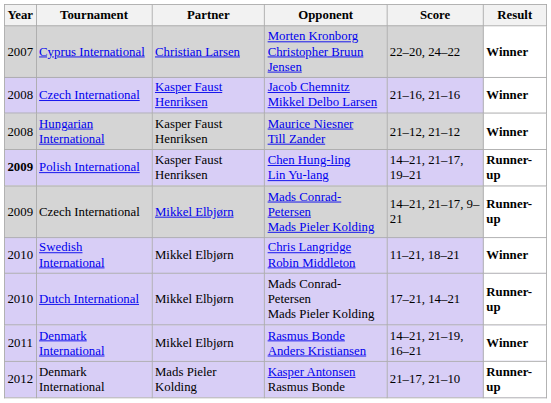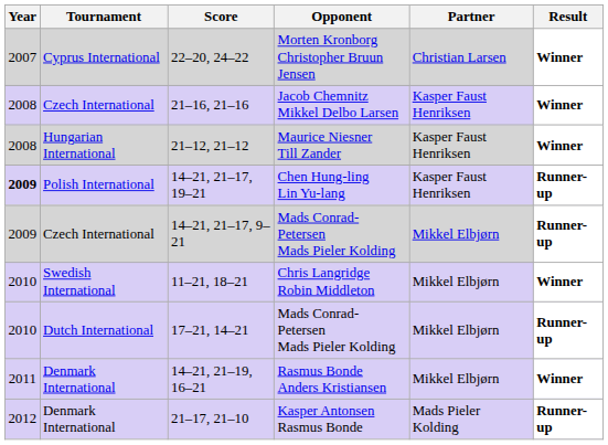columns swapped: Partner <-> Score
